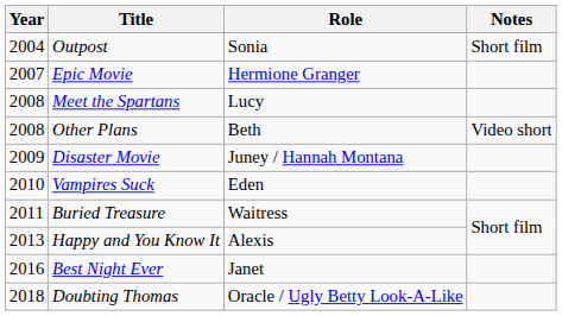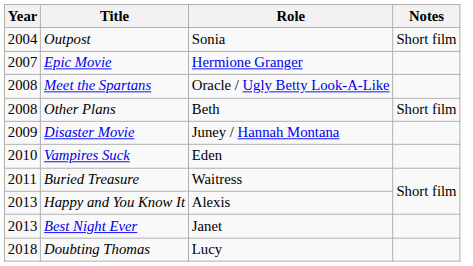Meet the Spartans | Role: Lucy -> Oracle / Ugly Betty Look-A-Like
Other Plans | Notes: Video short -> Short film
Best Night Ever | Year: 2016 -> 2013
Doubting Thomas | Role: Oracle / Ugly Betty Look-A-Like -> Lucy
